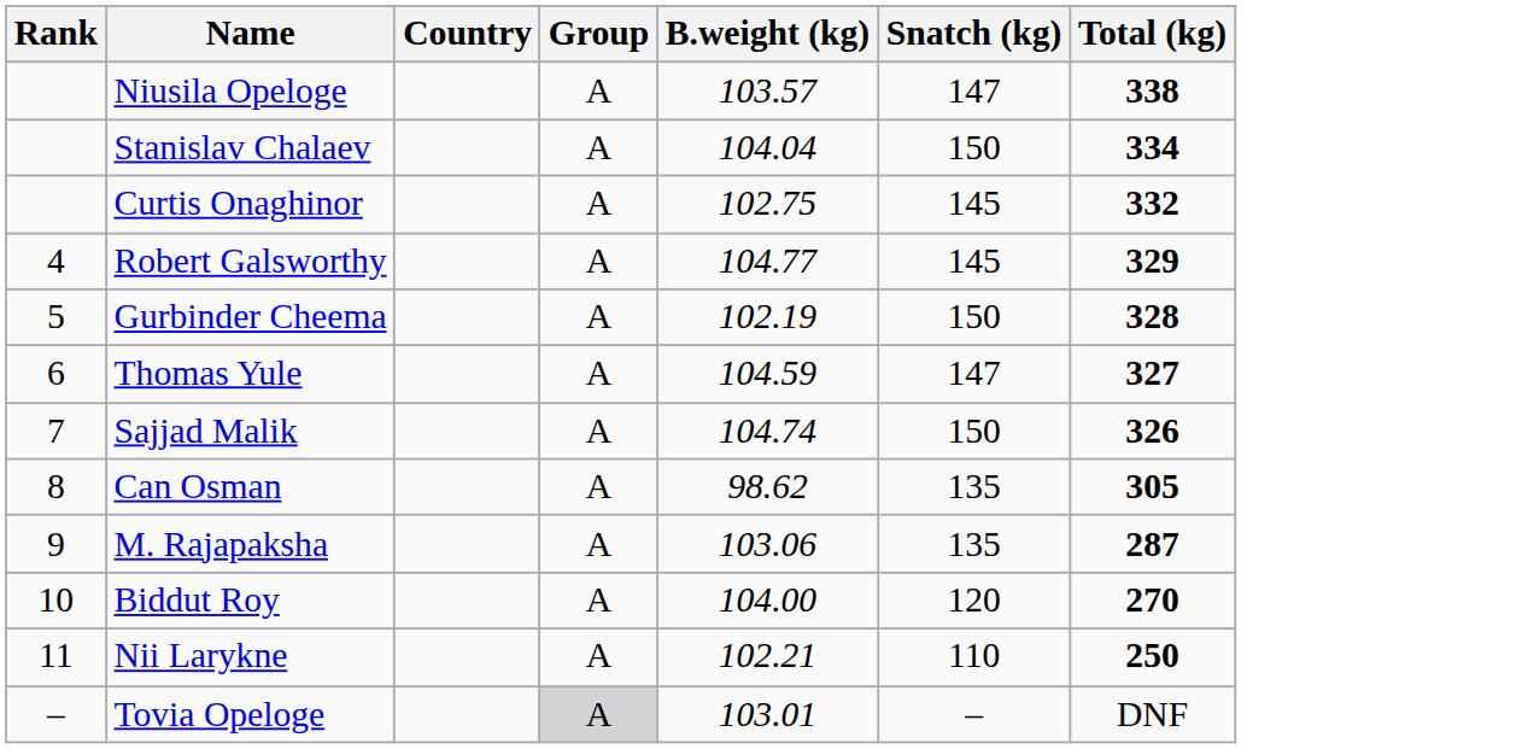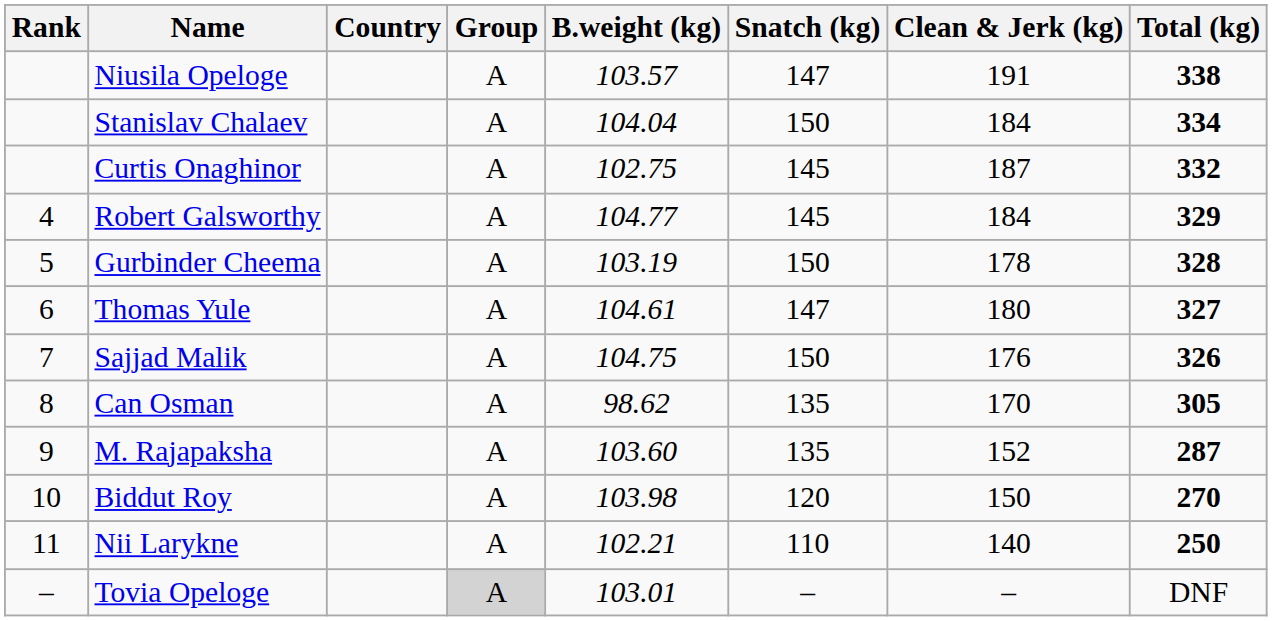+ column: Clean & Jerk (kg) | 191 | 184 | 187 | 184 | 178 | 180 | 176 | 170 | 152 | 150 | 140 | –
Gurbinder Cheema | B.weight (kg): 102.19 -> 103.19
Thomas Yule | B.weight (kg): 104.59 -> 104.61
Sajjad Malik | B.weight (kg): 104.74 -> 104.75
M. Rajapaksha | B.weight (kg): 103.06 -> 103.60
Biddut Roy | B.weight (kg): 104.00 -> 103.98
